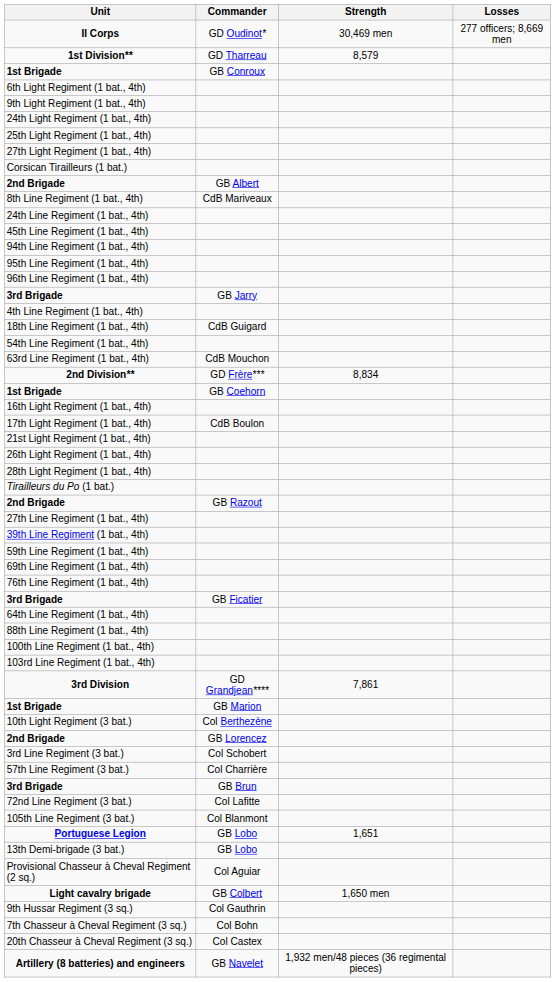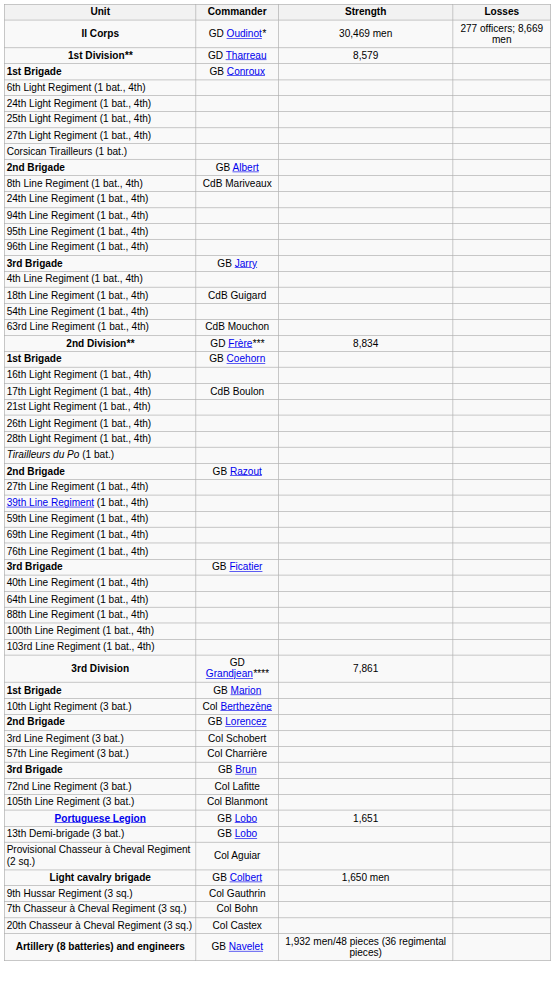- row: 9th Light Regiment (1 bat., 4th)
- row: 45th Line Regiment (1 bat., 4th)
+ row: 40th Line Regiment (1 bat., 4th)
